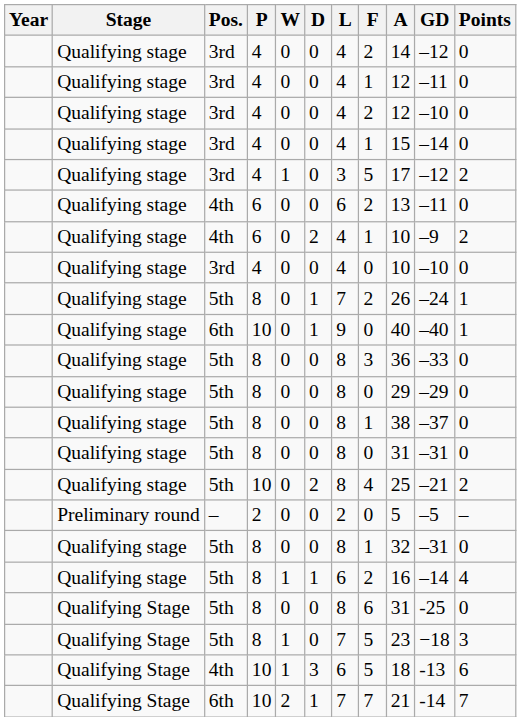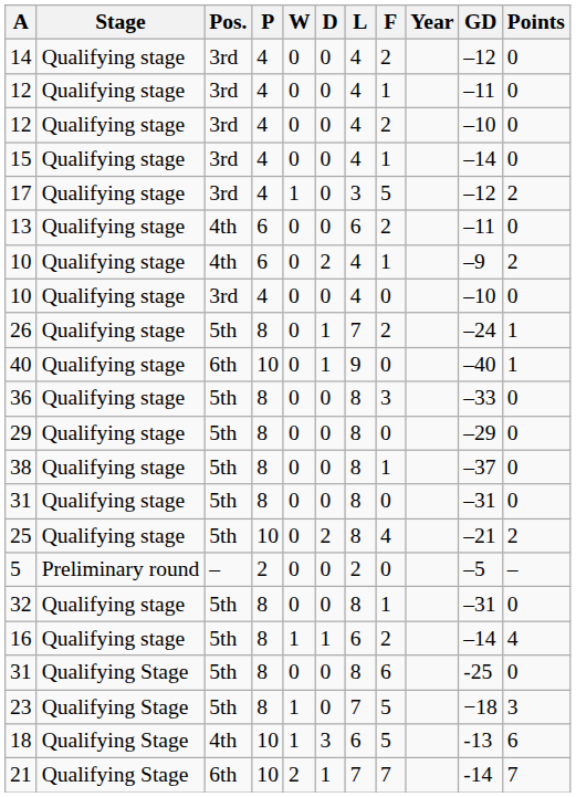columns swapped: Year <-> A
